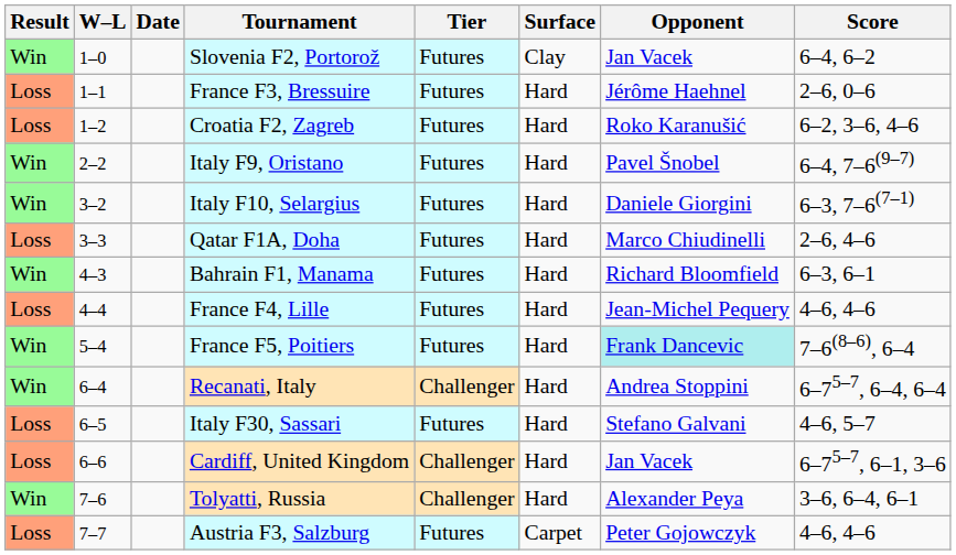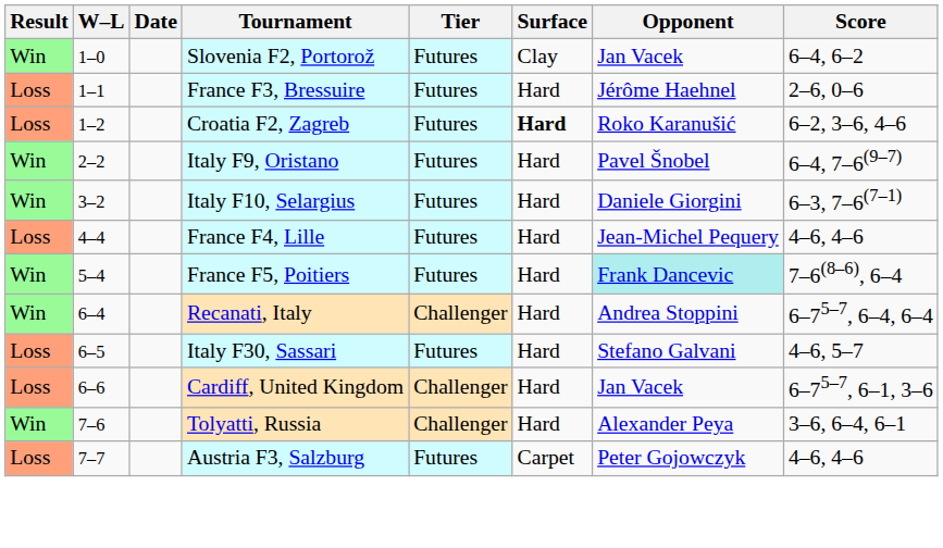Croatia F2, Zagreb | Surface: normal -> bold
- row: Loss | 3–3 | Qatar F1A, Doha | Futures | Hard | Marco Chiudinelli | 2–6, 4–6
- row: Win | 4–3 | Bahrain F1, Manama | Futures | Hard | Richard Bloomfield | 6–3, 6–1
